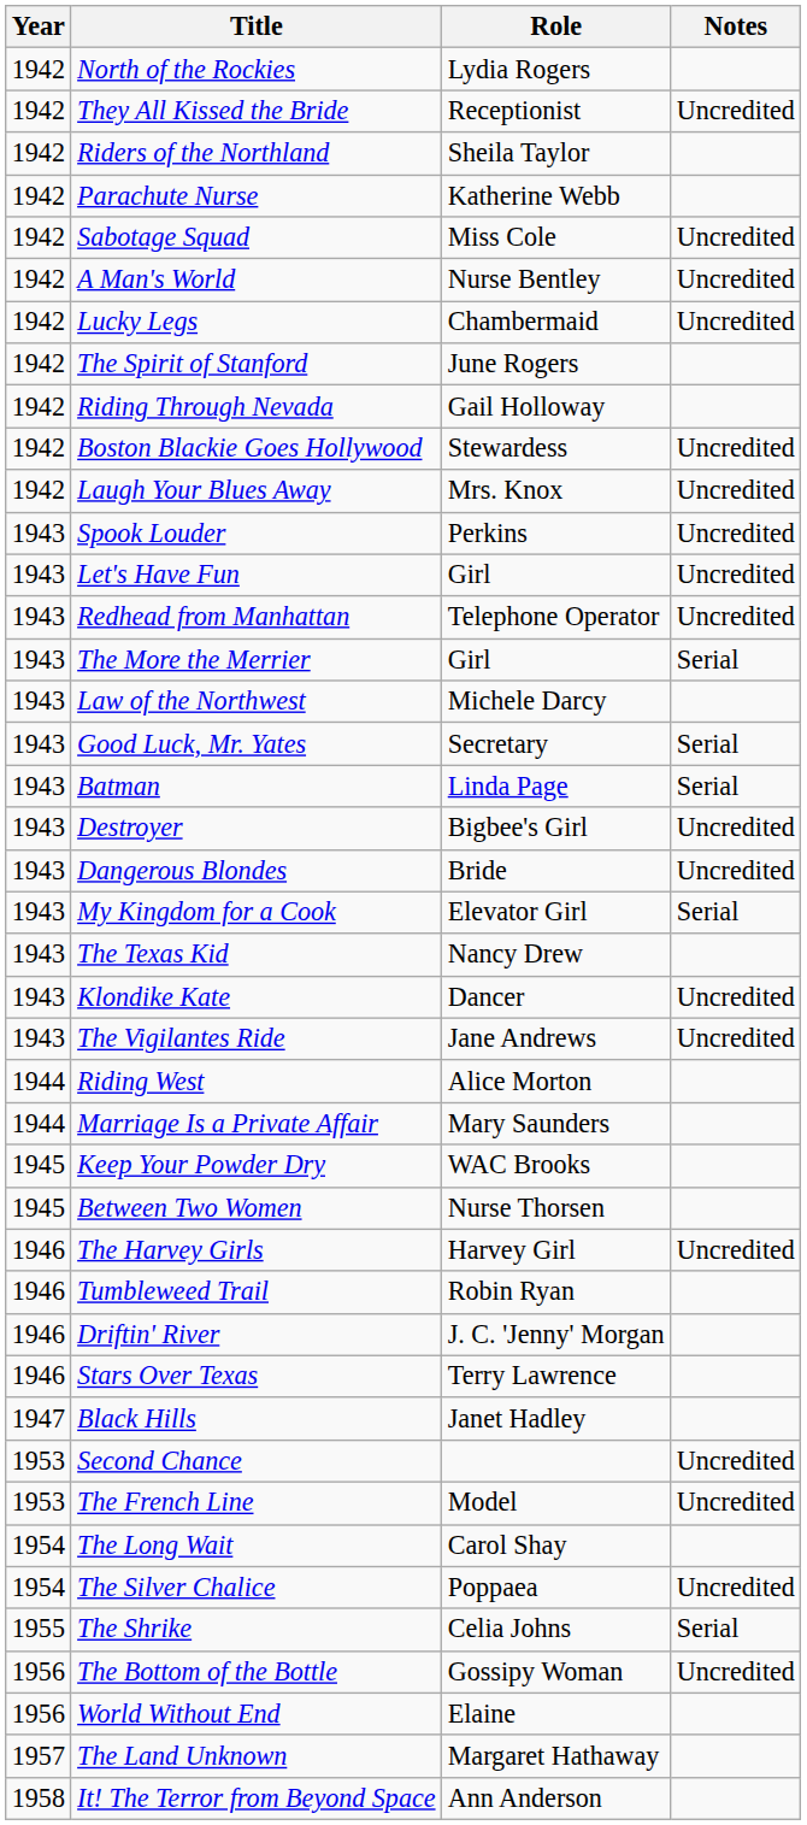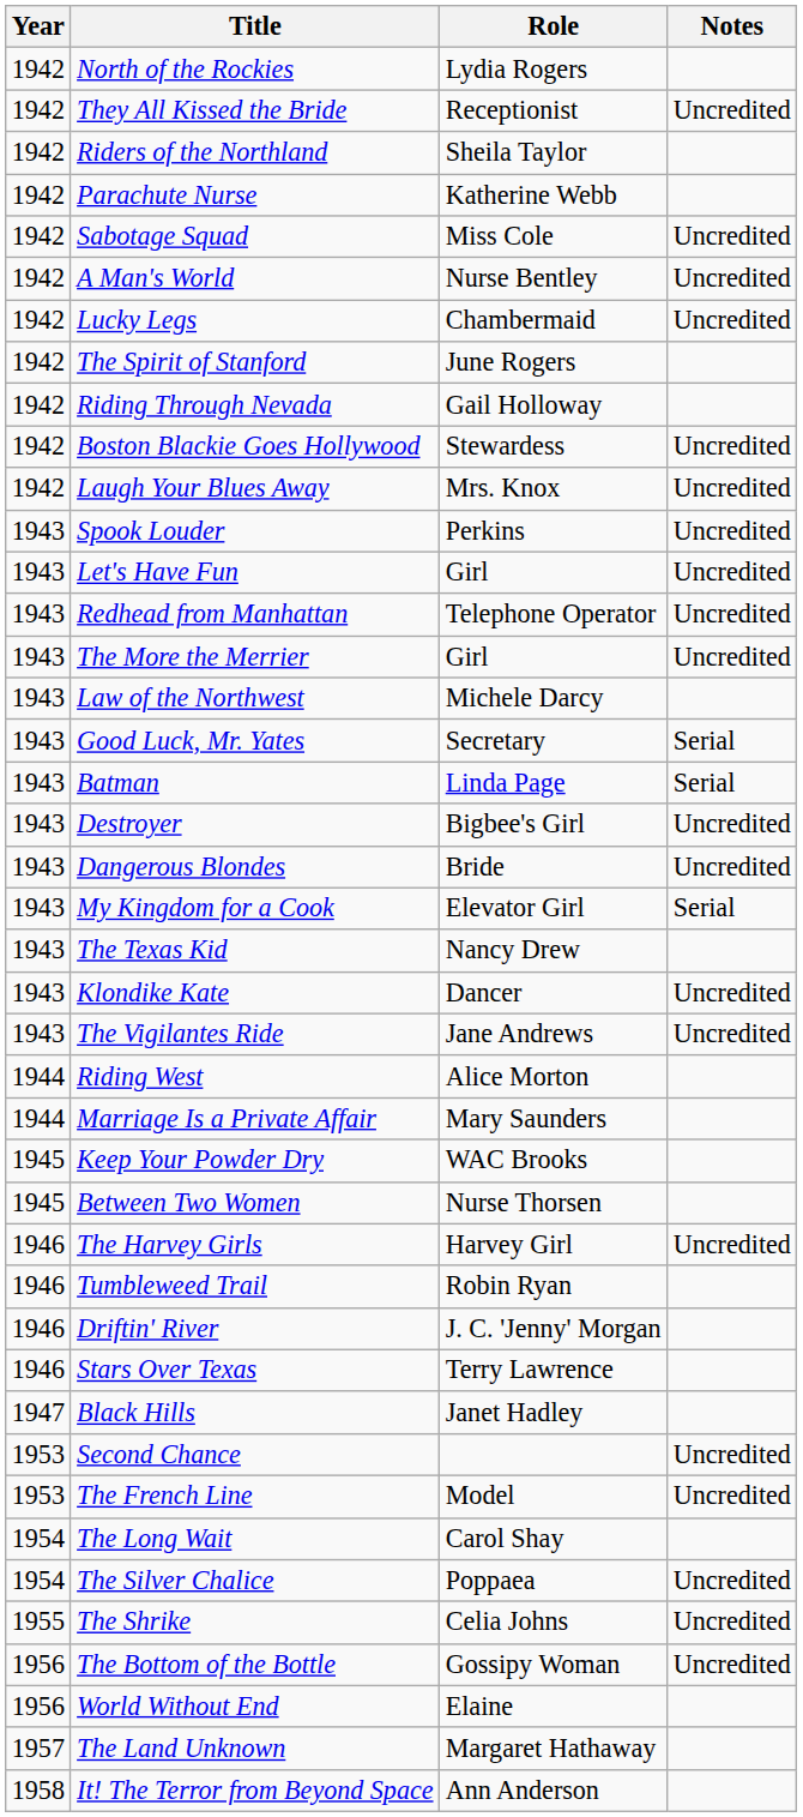The More the Merrier | Notes: Serial -> Uncredited
The Shrike | Notes: Serial -> Uncredited
